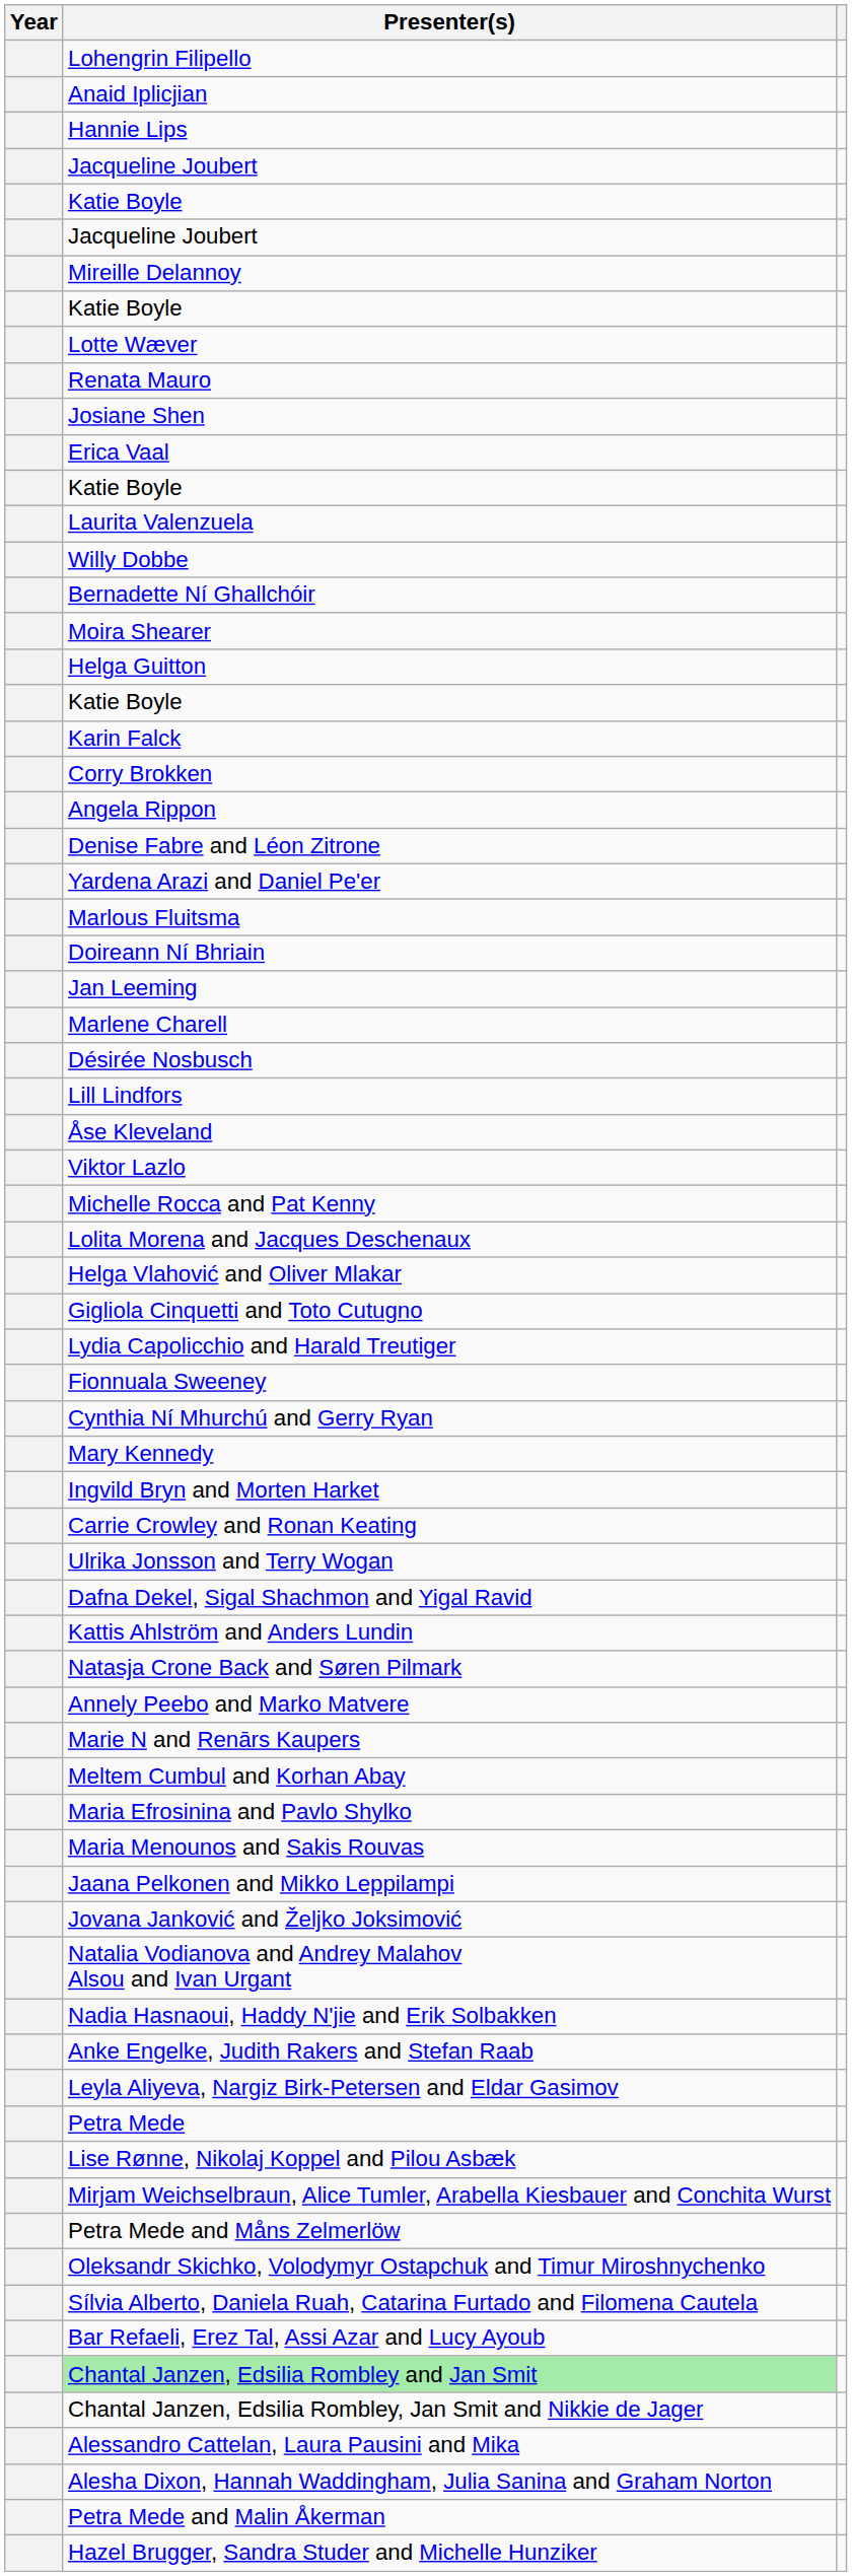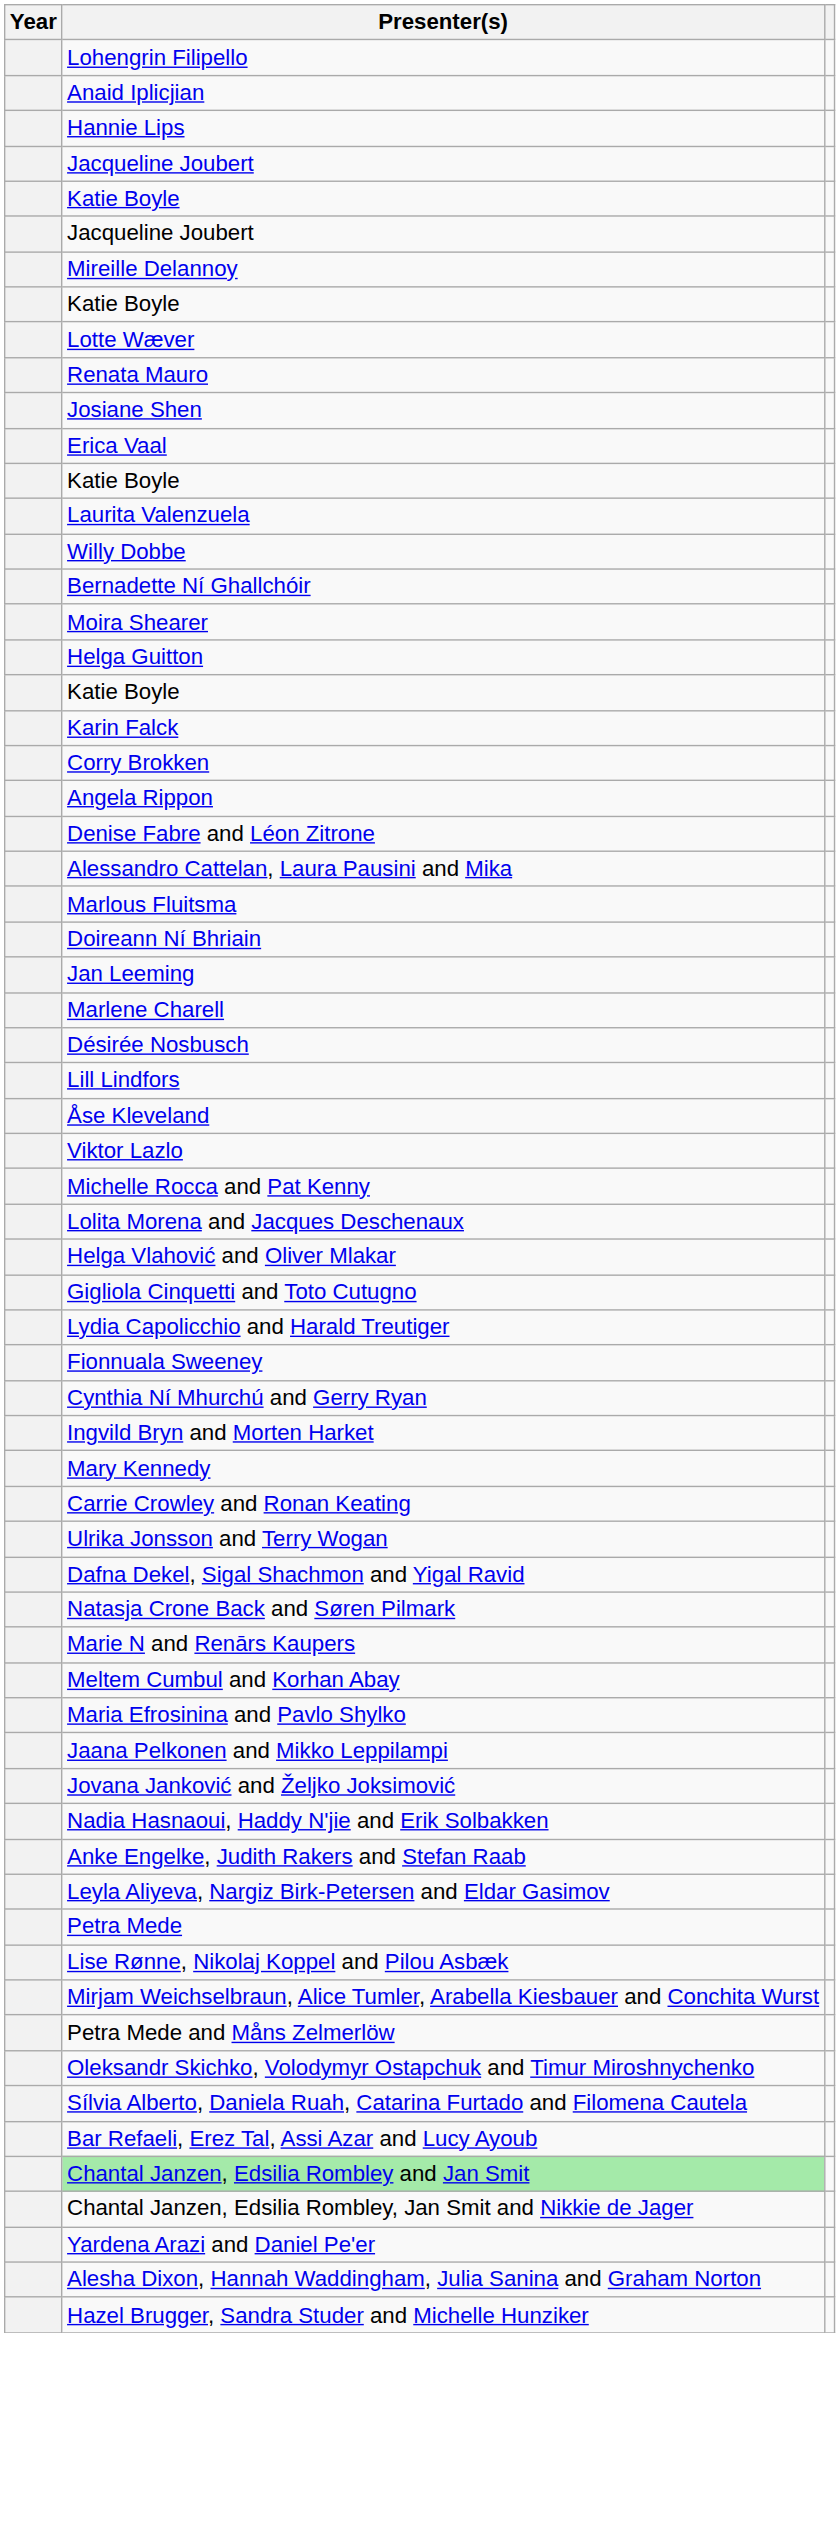rows swapped: Yardena Arazi and Daniel Pe'er <-> Alessandro Cattelan, Laura Pausini and Mika
rows swapped: Mary Kennedy <-> Ingvild Bryn and Morten Harket
- row: Kattis Ahlström and Anders Lundin
- row: Annely Peebo and Marko Matvere
- row: Maria Menounos and Sakis Rouvas
- row: Natalia Vodianova and Andrey Malahov Alsou and Ivan Urgant
- row: Petra Mede and Malin Åkerman
